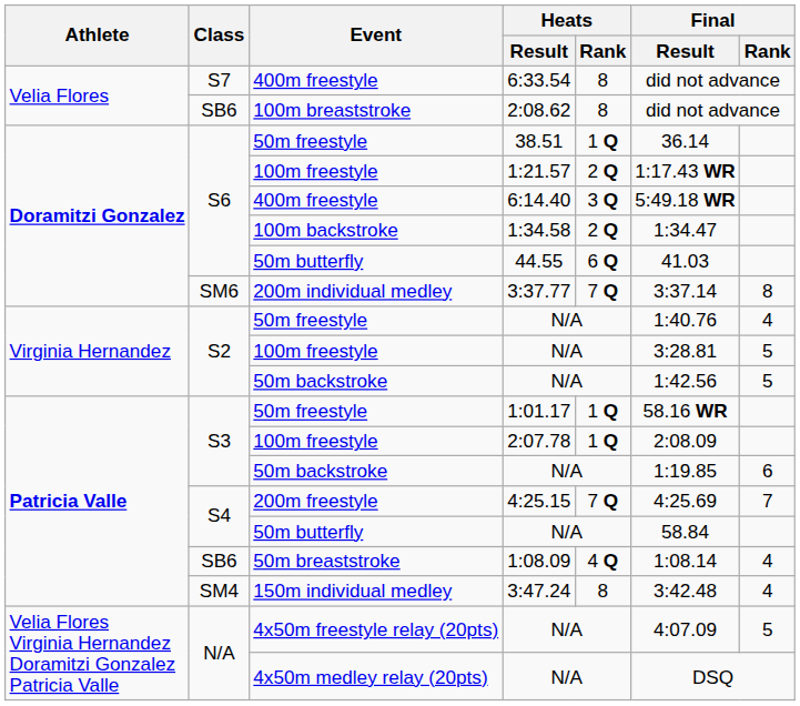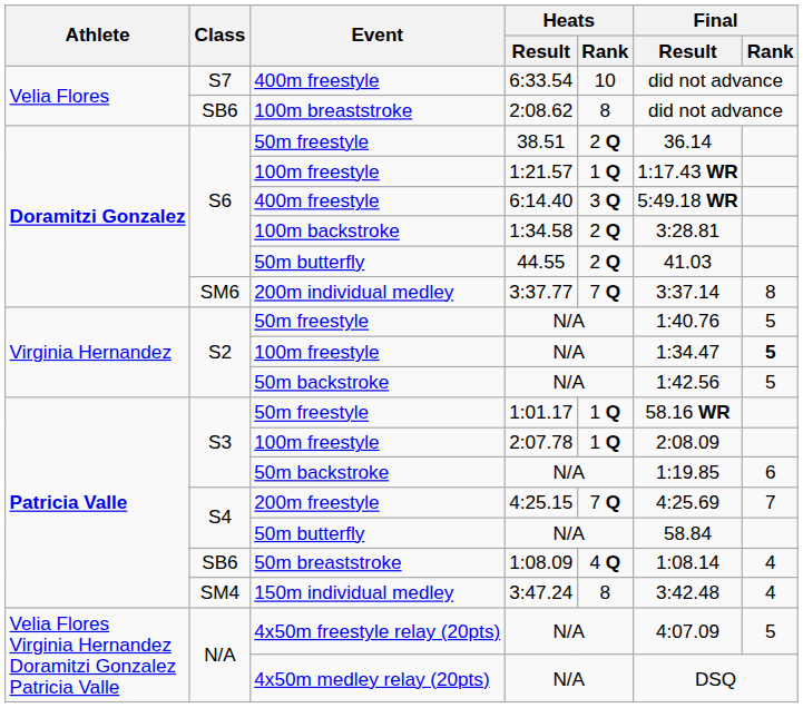6:33.54 | Heats / Rank: 8 -> 10
38.51 | Heats / Rank: 1 Q -> 2 Q
1:21.57 | Heats / Rank: 2 Q -> 1 Q
1:34.58 | Final / Result: 1:34.47 -> 3:28.81
44.55 | Heats / Rank: 6 Q -> 2 Q
50m freestyle / N/A | Final / Rank: 4 -> 5
100m freestyle / N/A | Final / Result: 3:28.81 -> 1:34.47
100m freestyle / N/A | Final / Rank: normal -> bold
